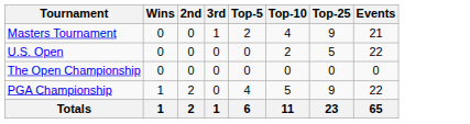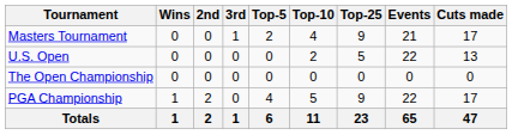+ column: Cuts made | 17 | 13 | 0 | 17 | 47
